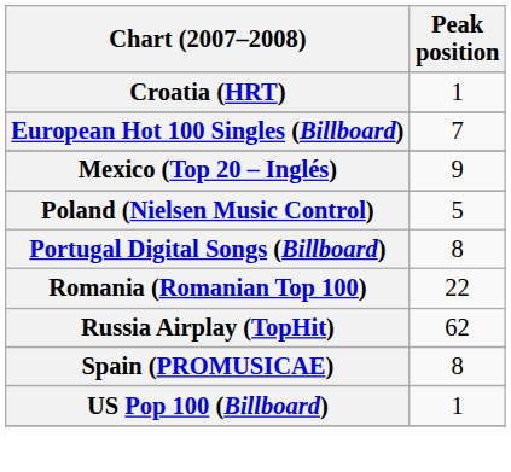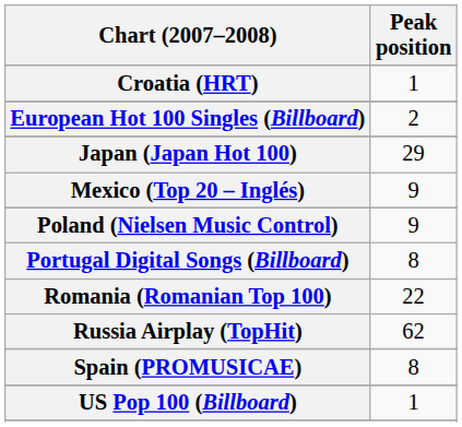European Hot 100 Singles (Billboard) | Peak position: 7 -> 2
+ row: Japan (Japan Hot 100) | 29
Poland (Nielsen Music Control) | Peak position: 5 -> 9
